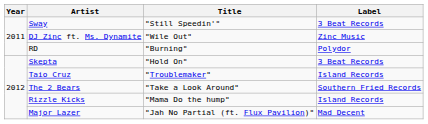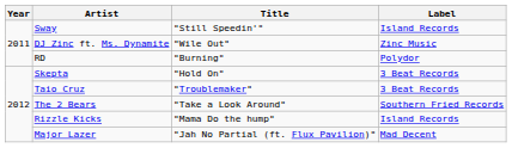Sway | Label: 3 Beat Records -> Island Records
Taio Cruz | Label: Island Records -> 3 Beat Records
